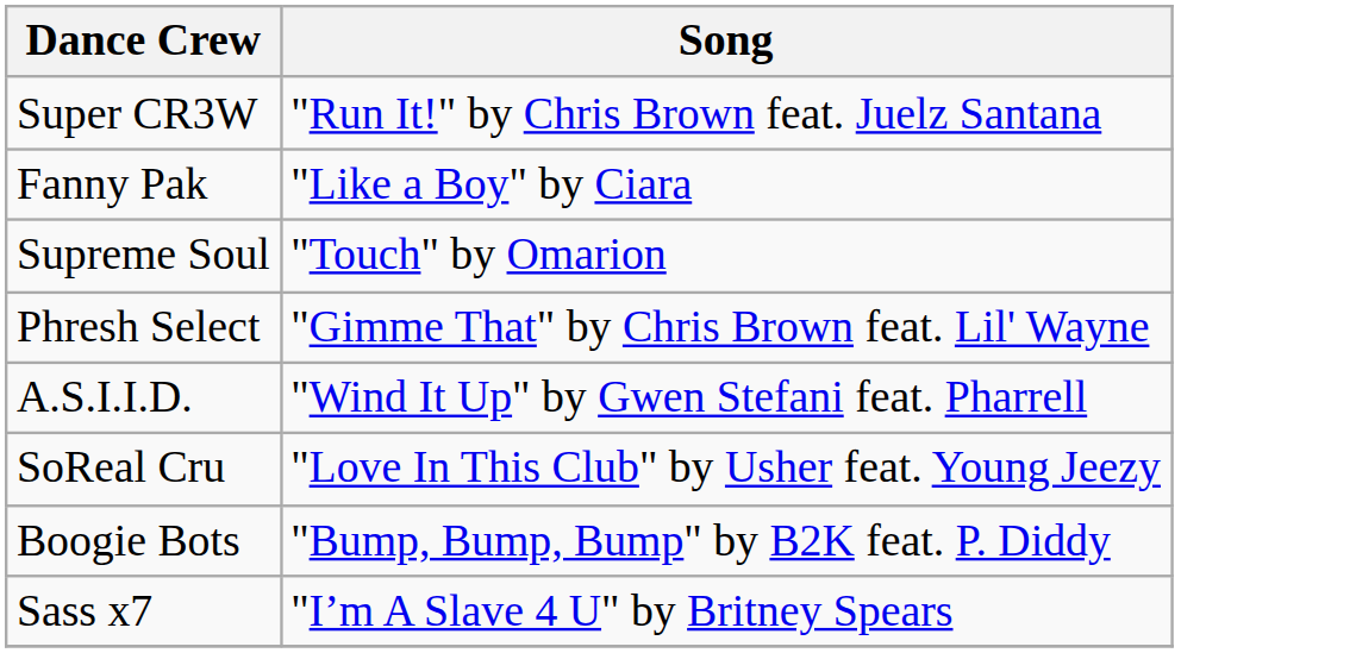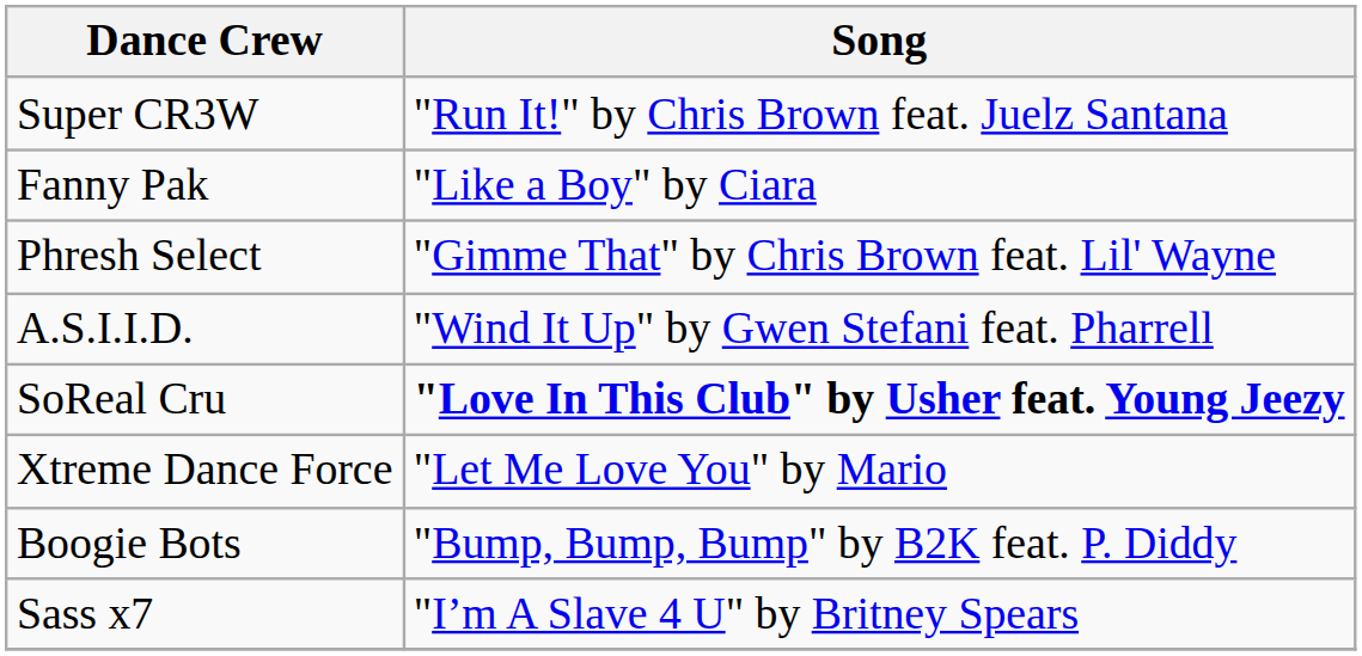- row: Supreme Soul | "Touch" by Omarion
SoReal Cru | Song: normal -> bold
+ row: Xtreme Dance Force | "Let Me Love You" by Mario
